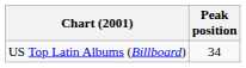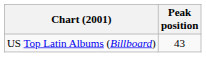US Top Latin Albums (Billboard) | Peak position: 34 -> 43
